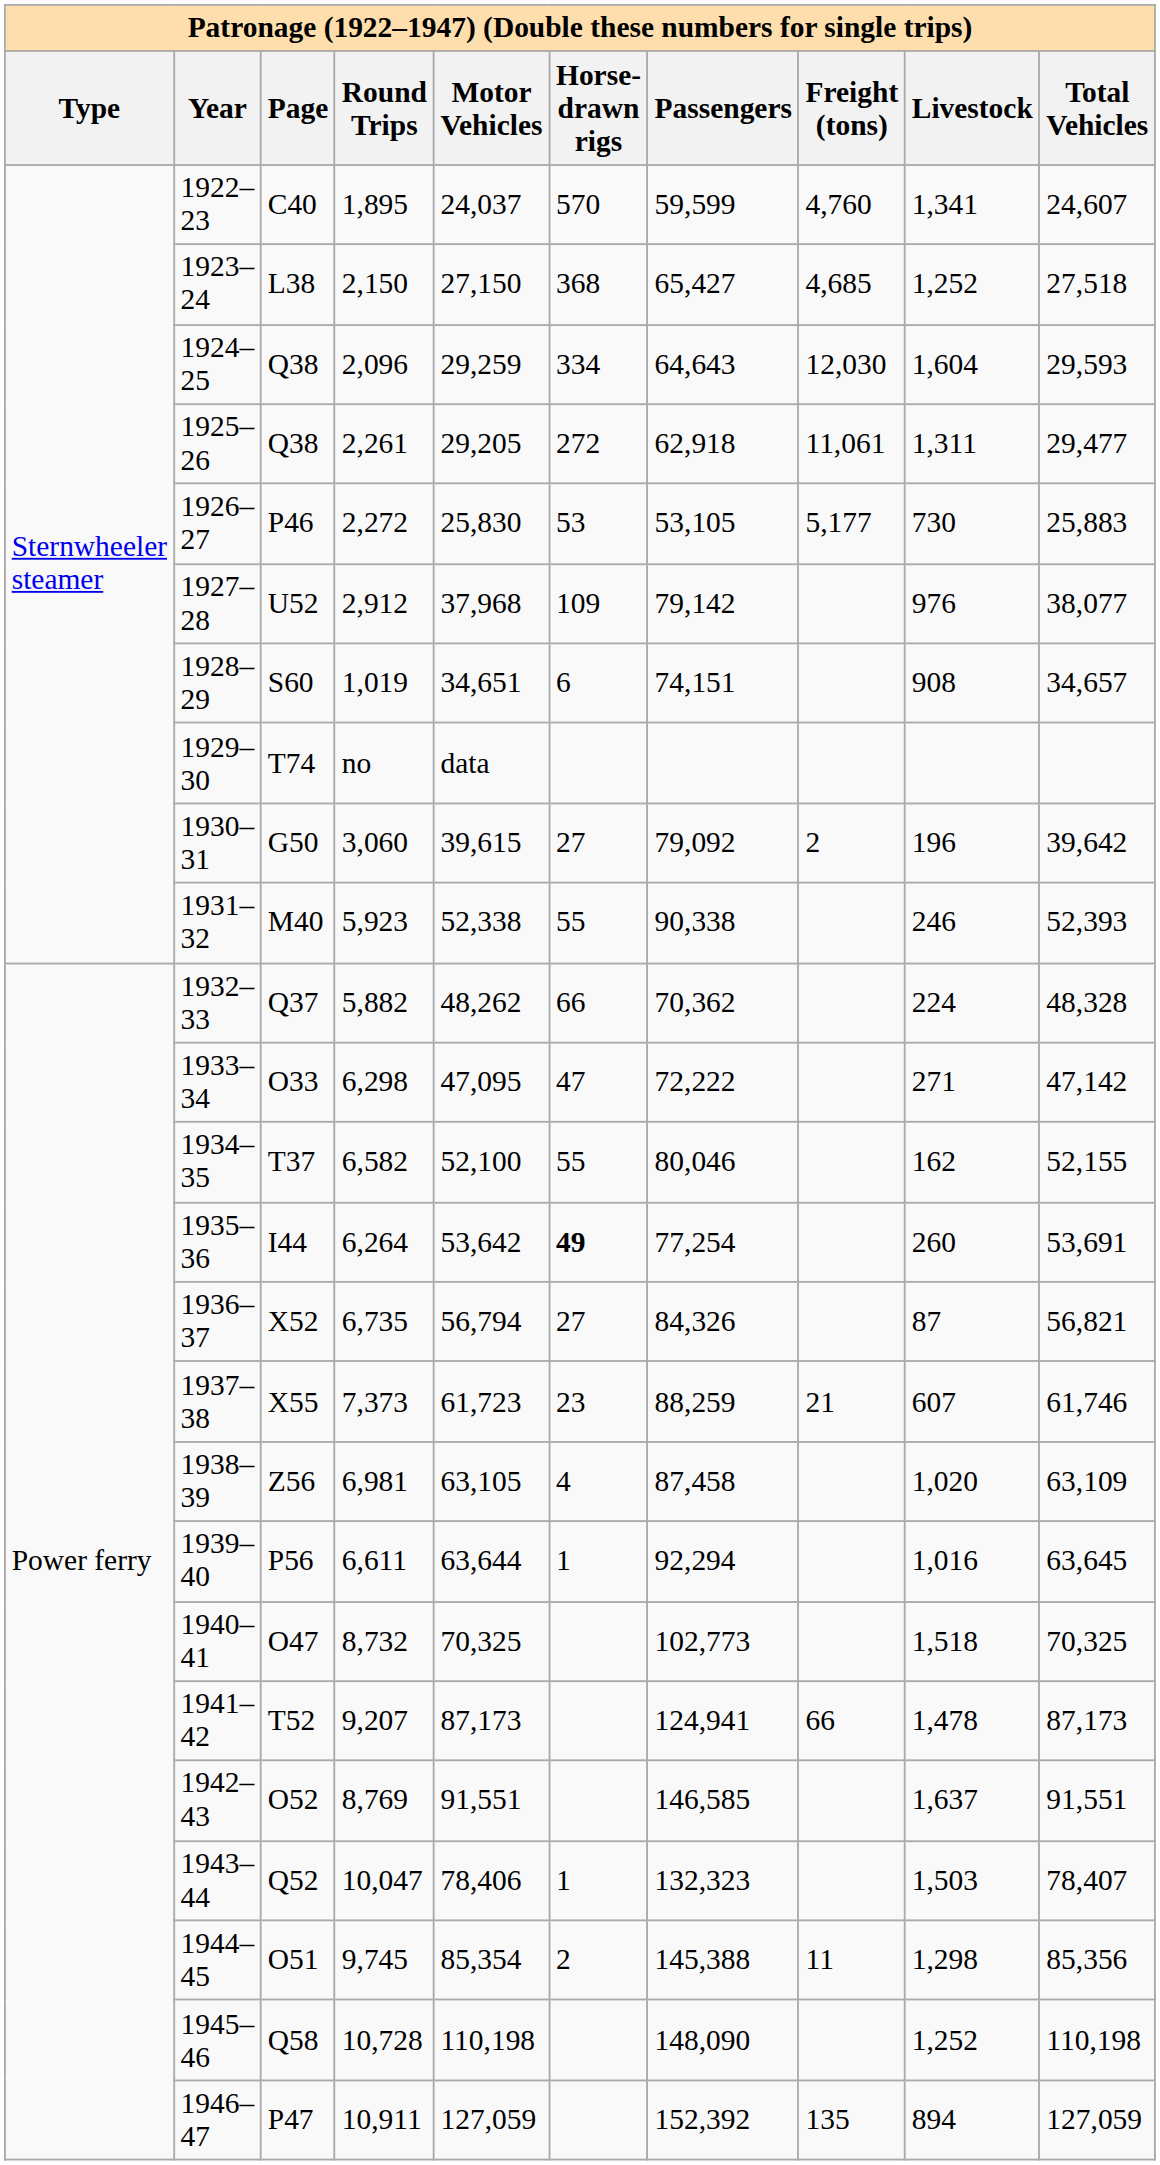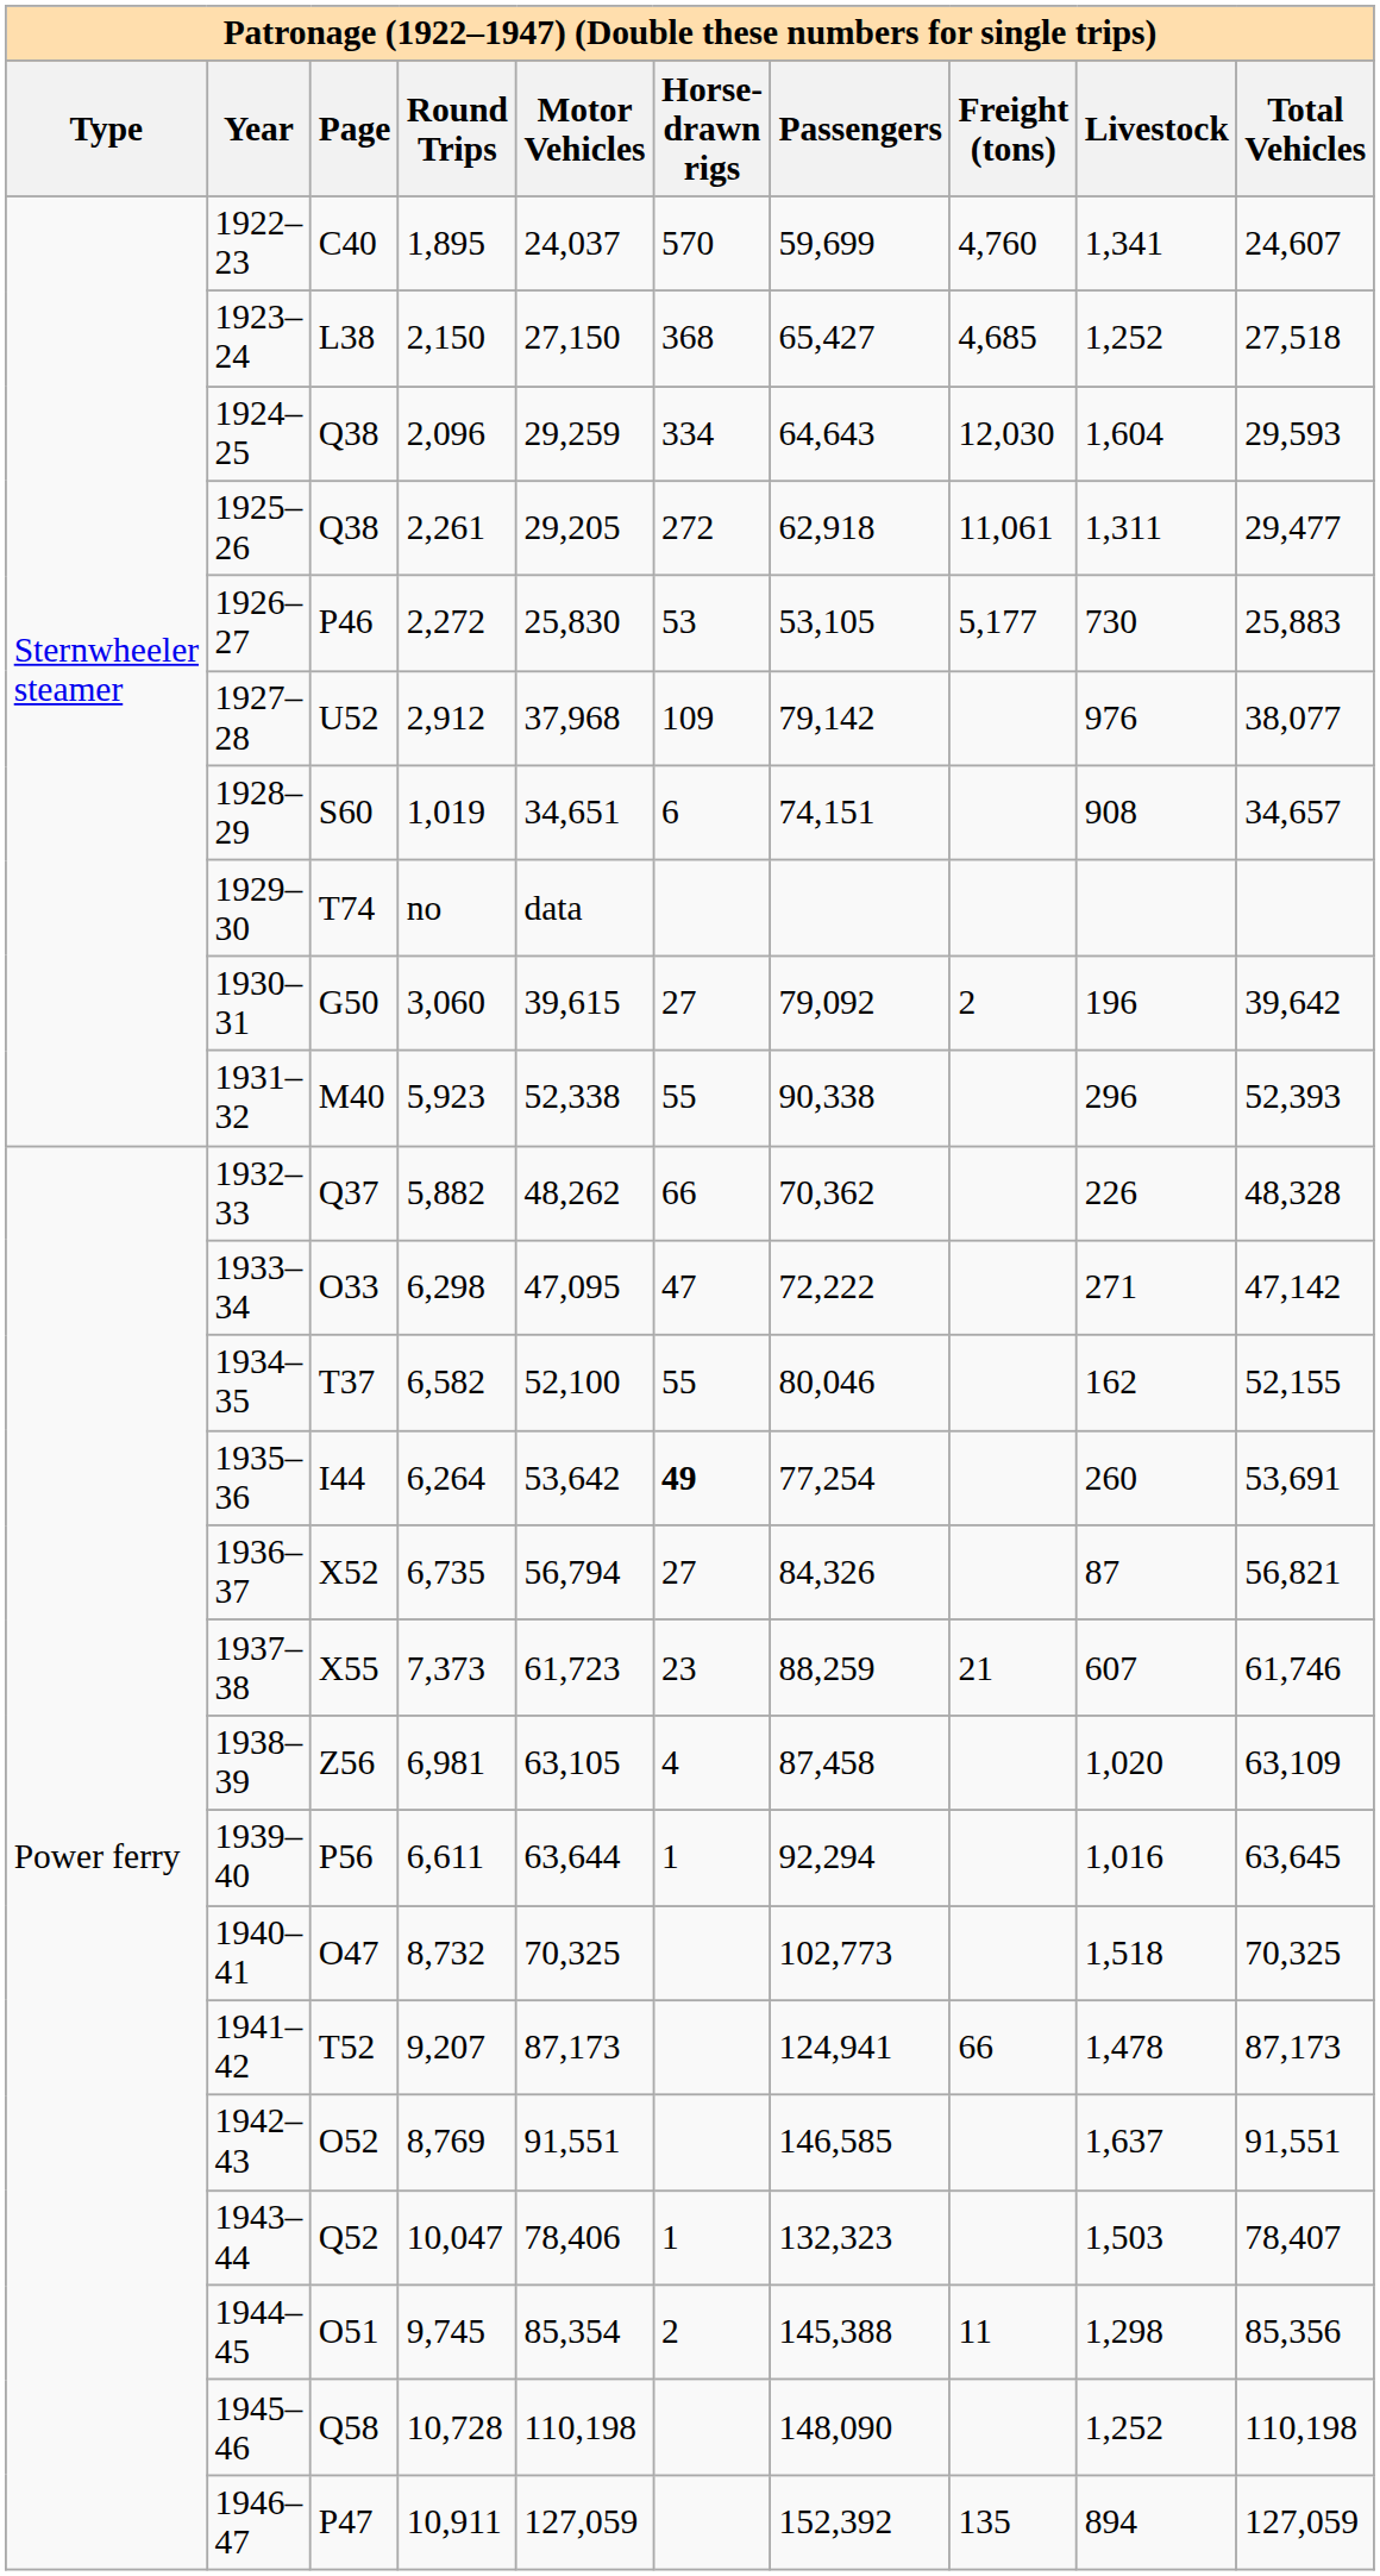1922–23 | Passengers: 59,599 -> 59,699
1931–32 | Livestock: 246 -> 296
1932–33 | Livestock: 224 -> 226
